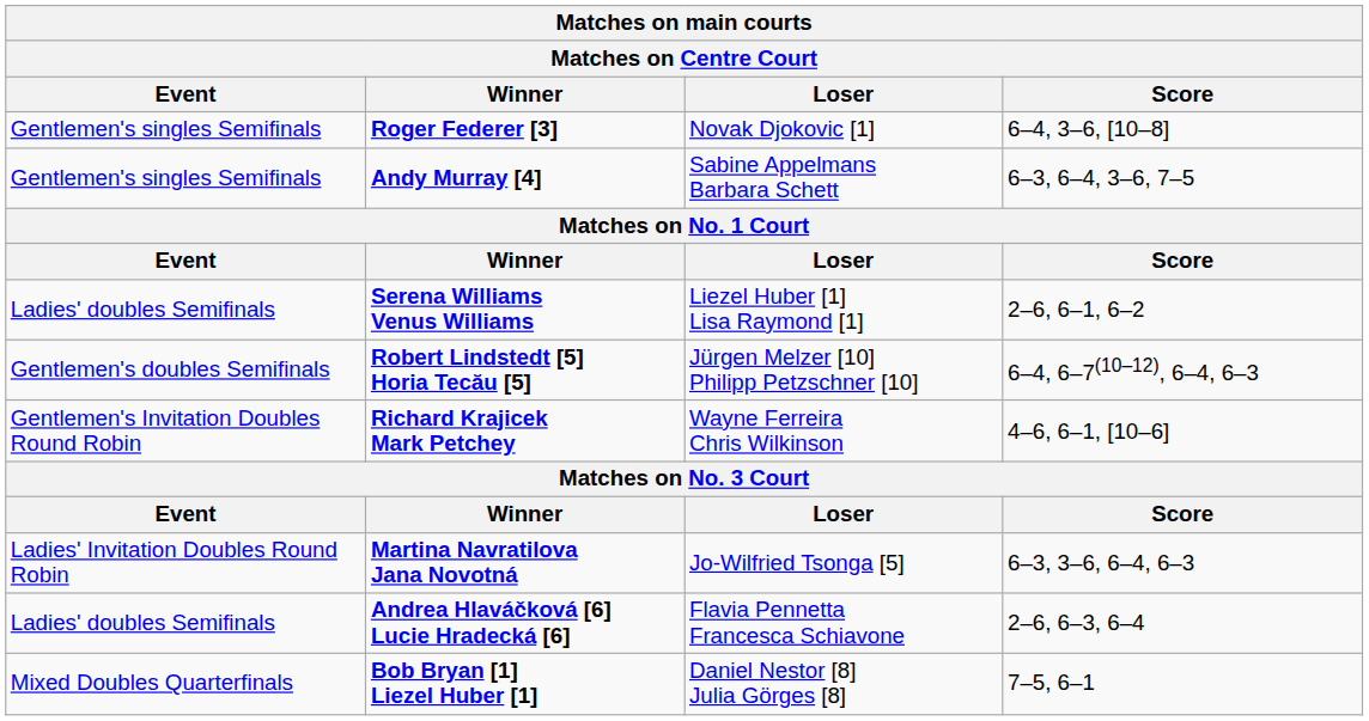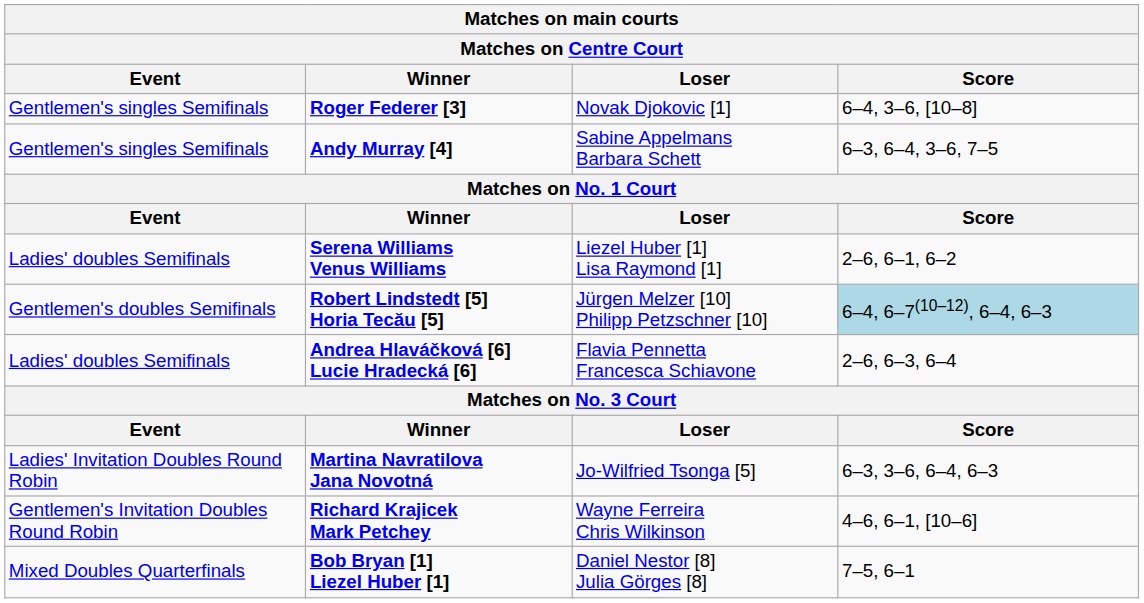Robert Lindstedt [5] Horia Tecău [5] | Score: no background -> lightblue background
rows swapped: Richard Krajicek Mark Petchey <-> Andrea Hlaváčková [6] Lucie Hradecká [6]
